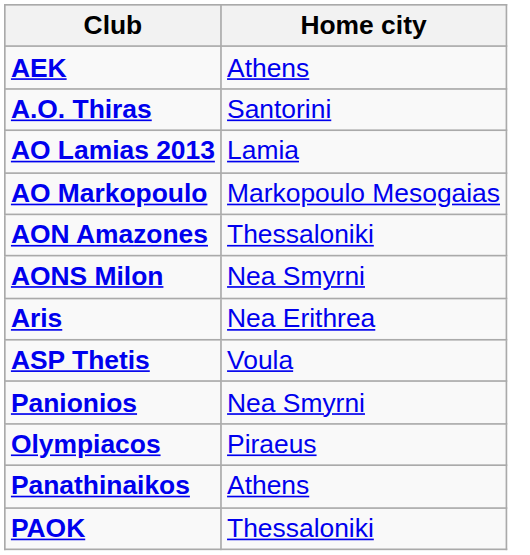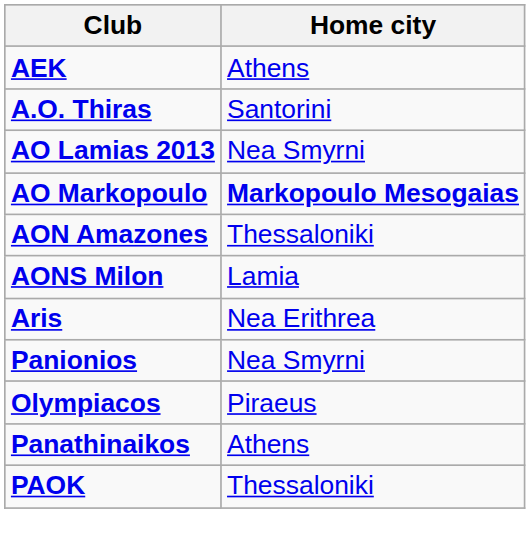AO Lamias 2013 | Home city: Lamia -> Nea Smyrni
AO Markopoulo | Home city: normal -> bold
AONS Milon | Home city: Nea Smyrni -> Lamia
- row: ASP Thetis | Voula
